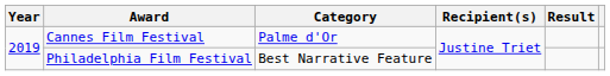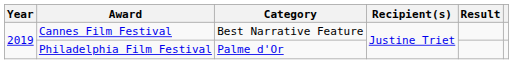Cannes Film Festival | Category: Palme d'Or -> Best Narrative Feature
Philadelphia Film Festival | Category: Best Narrative Feature -> Palme d'Or
